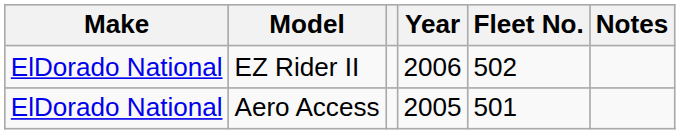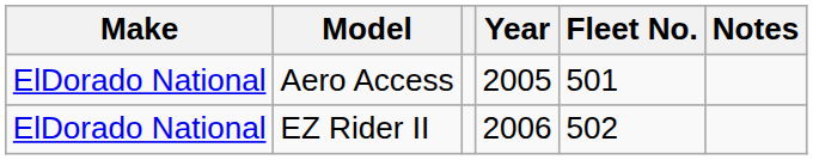rows swapped: Aero Access <-> EZ Rider II
